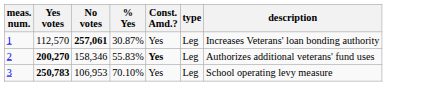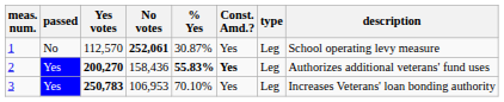+ column: passed | No | Yes | Yes
1 | No votes: 257,061 -> 252,061
1 | description: Increases Veterans' loan bonding authority -> School operating levy measure
2 | No votes: 158,346 -> 158,436
2 | % Yes: normal -> bold
3 | description: School operating levy measure -> Increases Veterans' loan bonding authority
